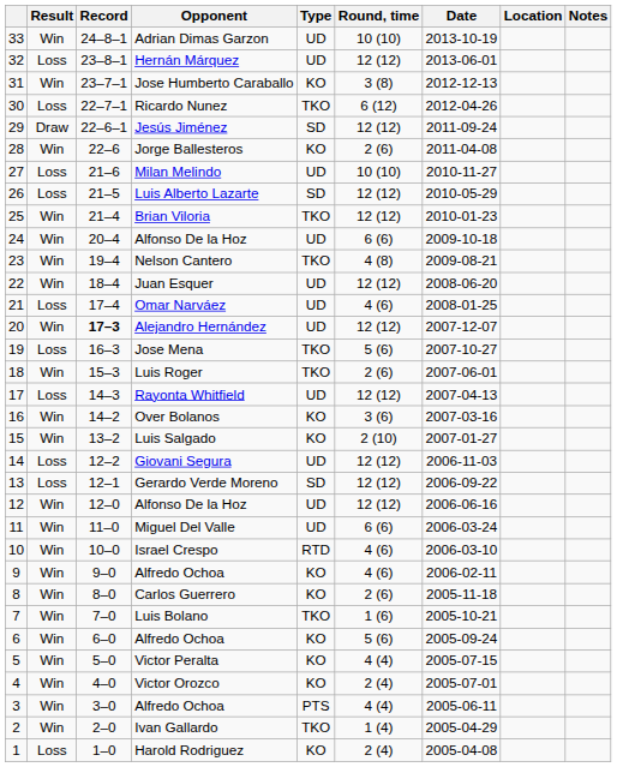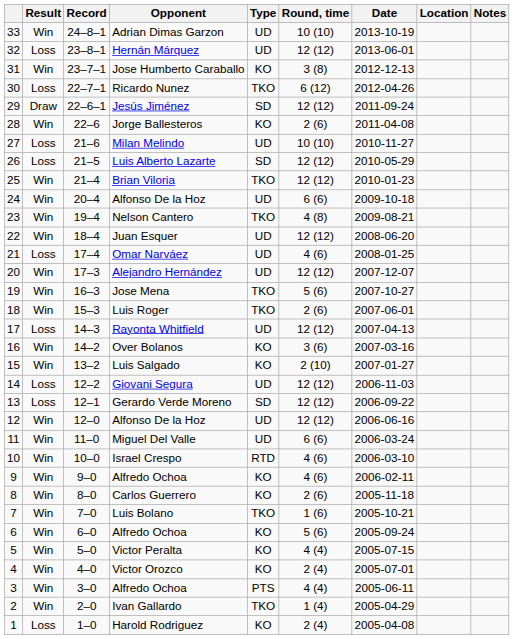Alejandro Hernández | Record: bold -> normal
Jose Mena | Result: Loss -> Win
